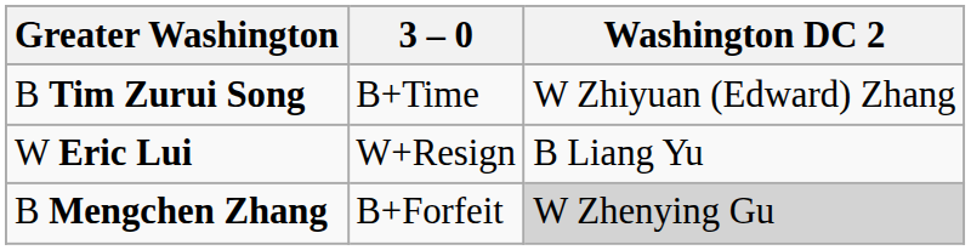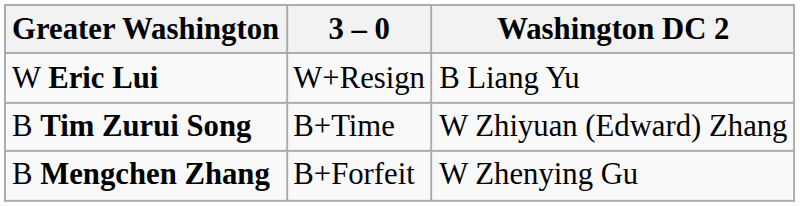rows swapped: B Tim Zurui Song <-> W Eric Lui
B Mengchen Zhang | Washington DC 2: lightgrey background -> no background
